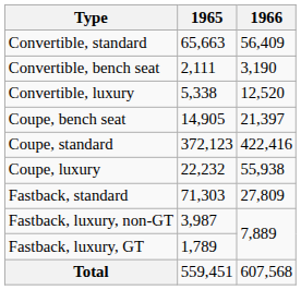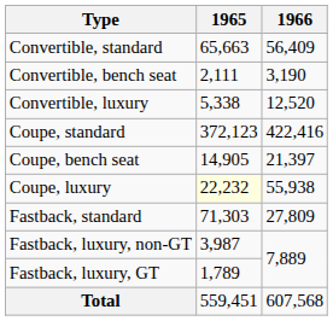rows swapped: Coupe, standard <-> Coupe, bench seat
Coupe, luxury | 1965: no background -> lightyellow background
